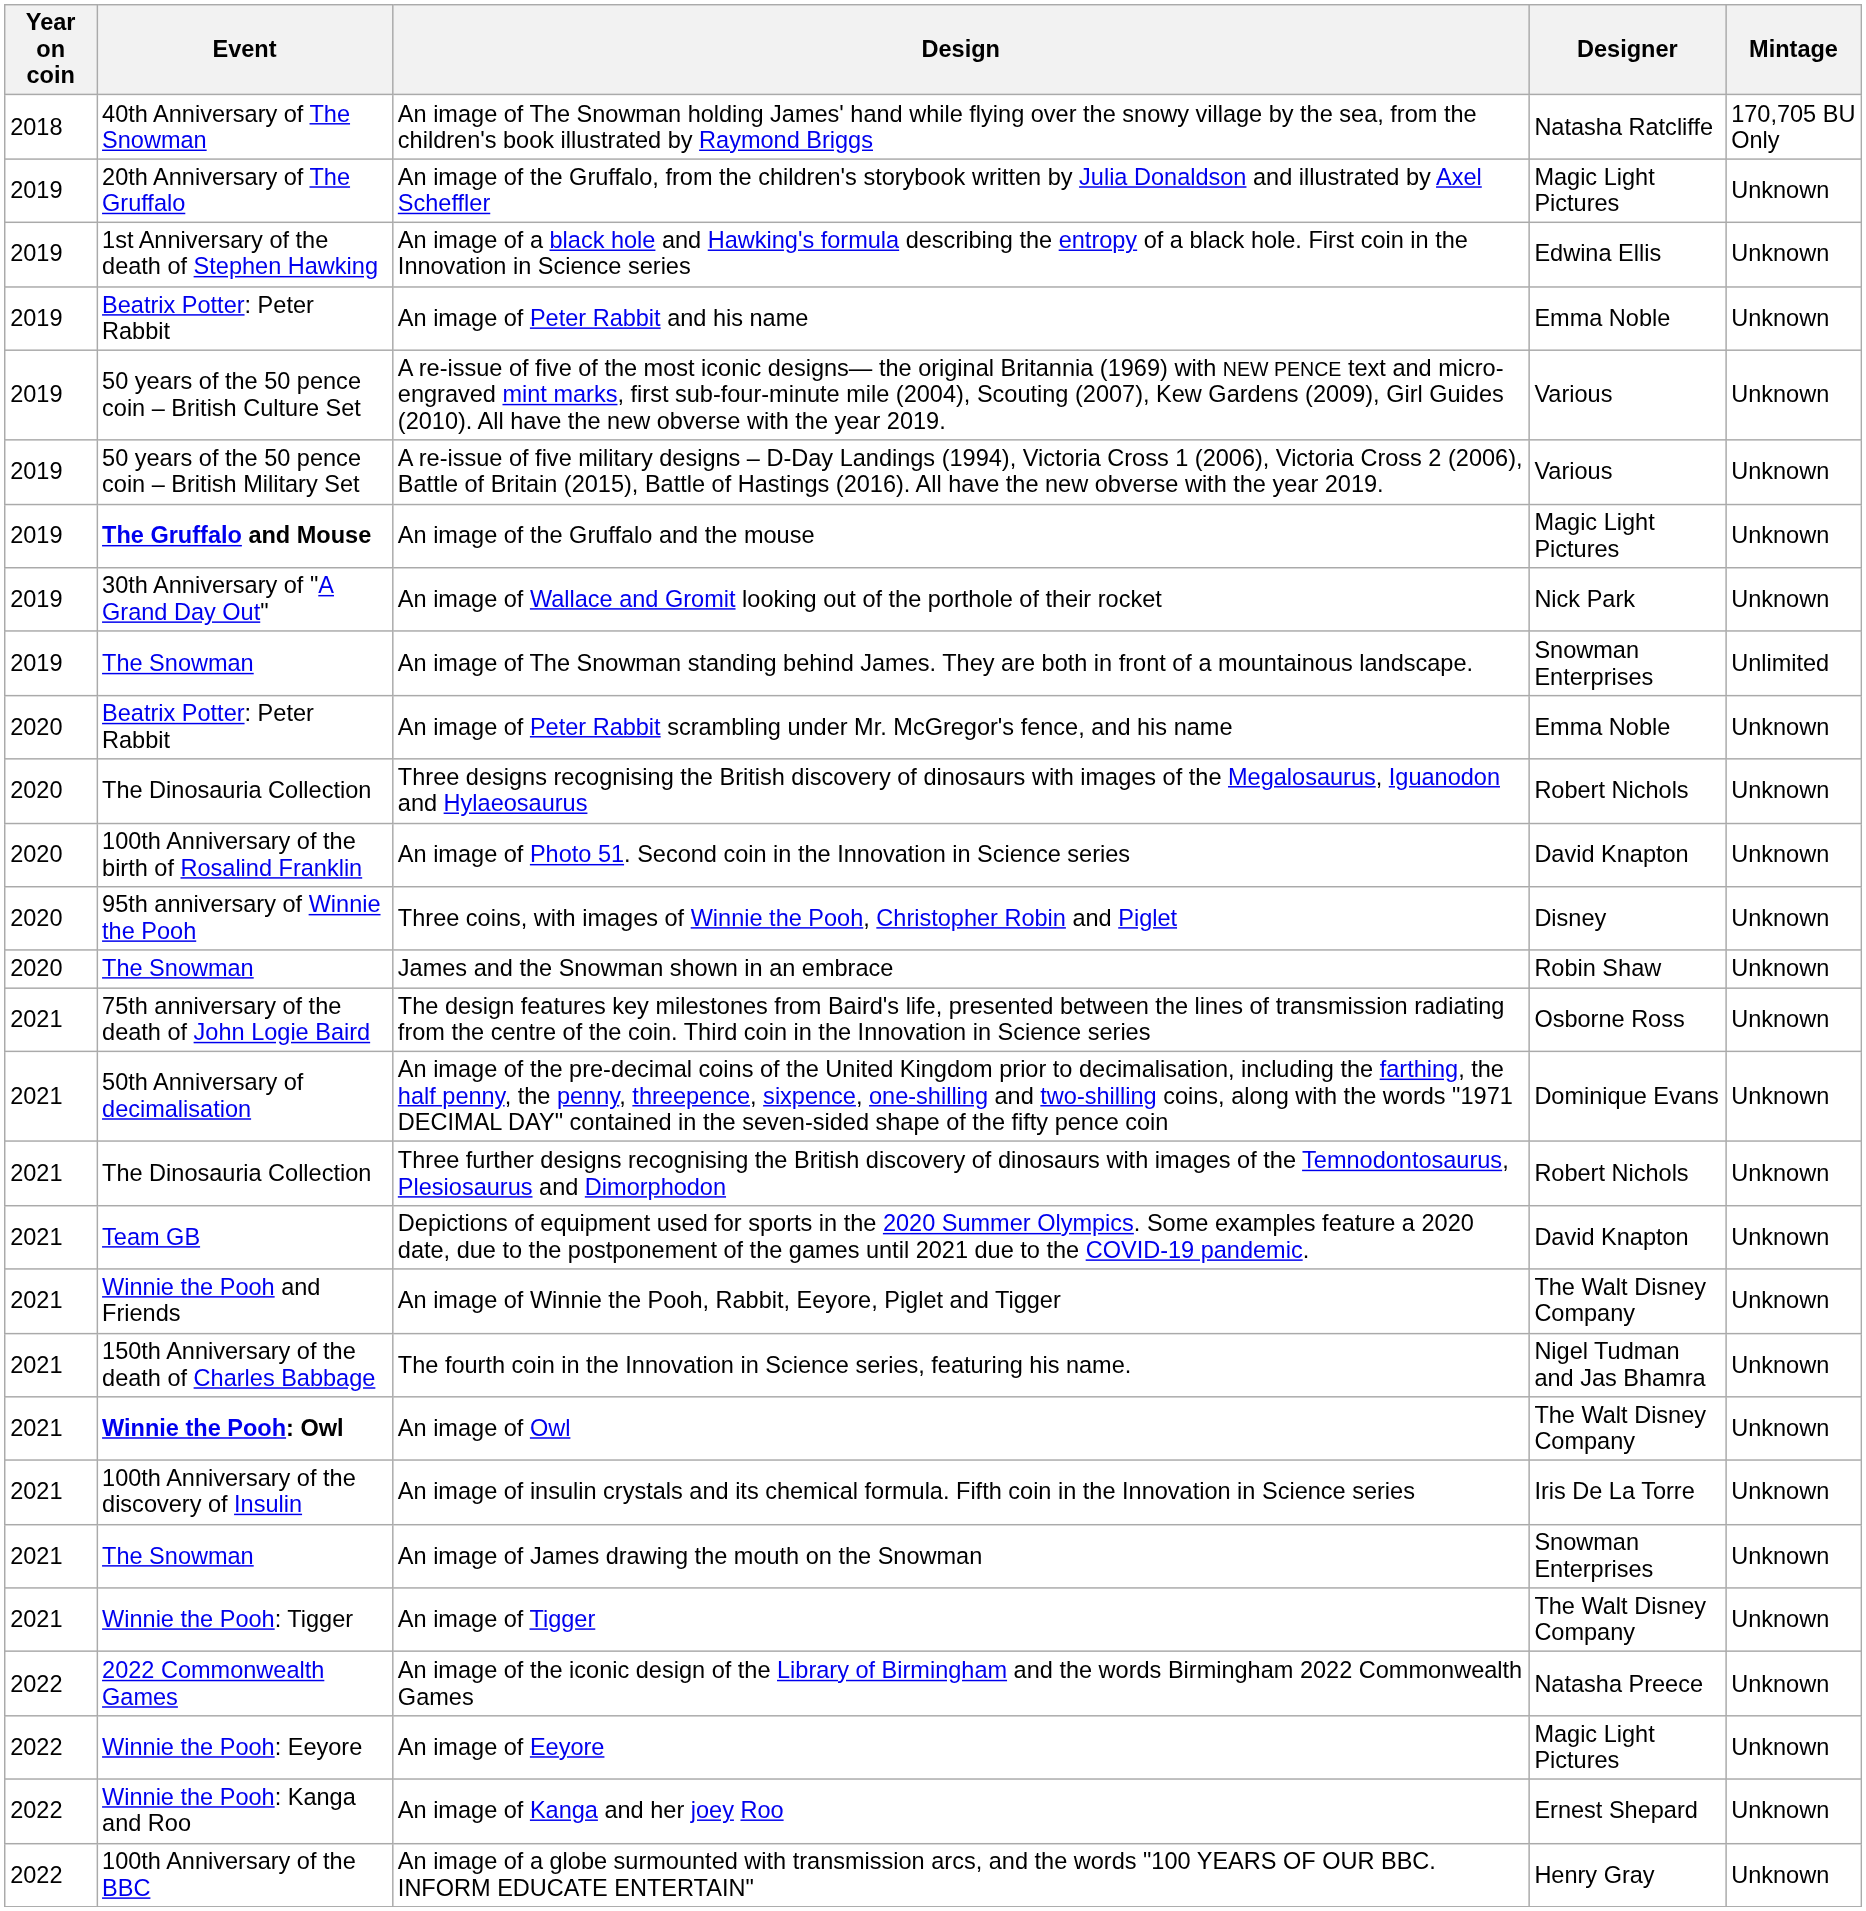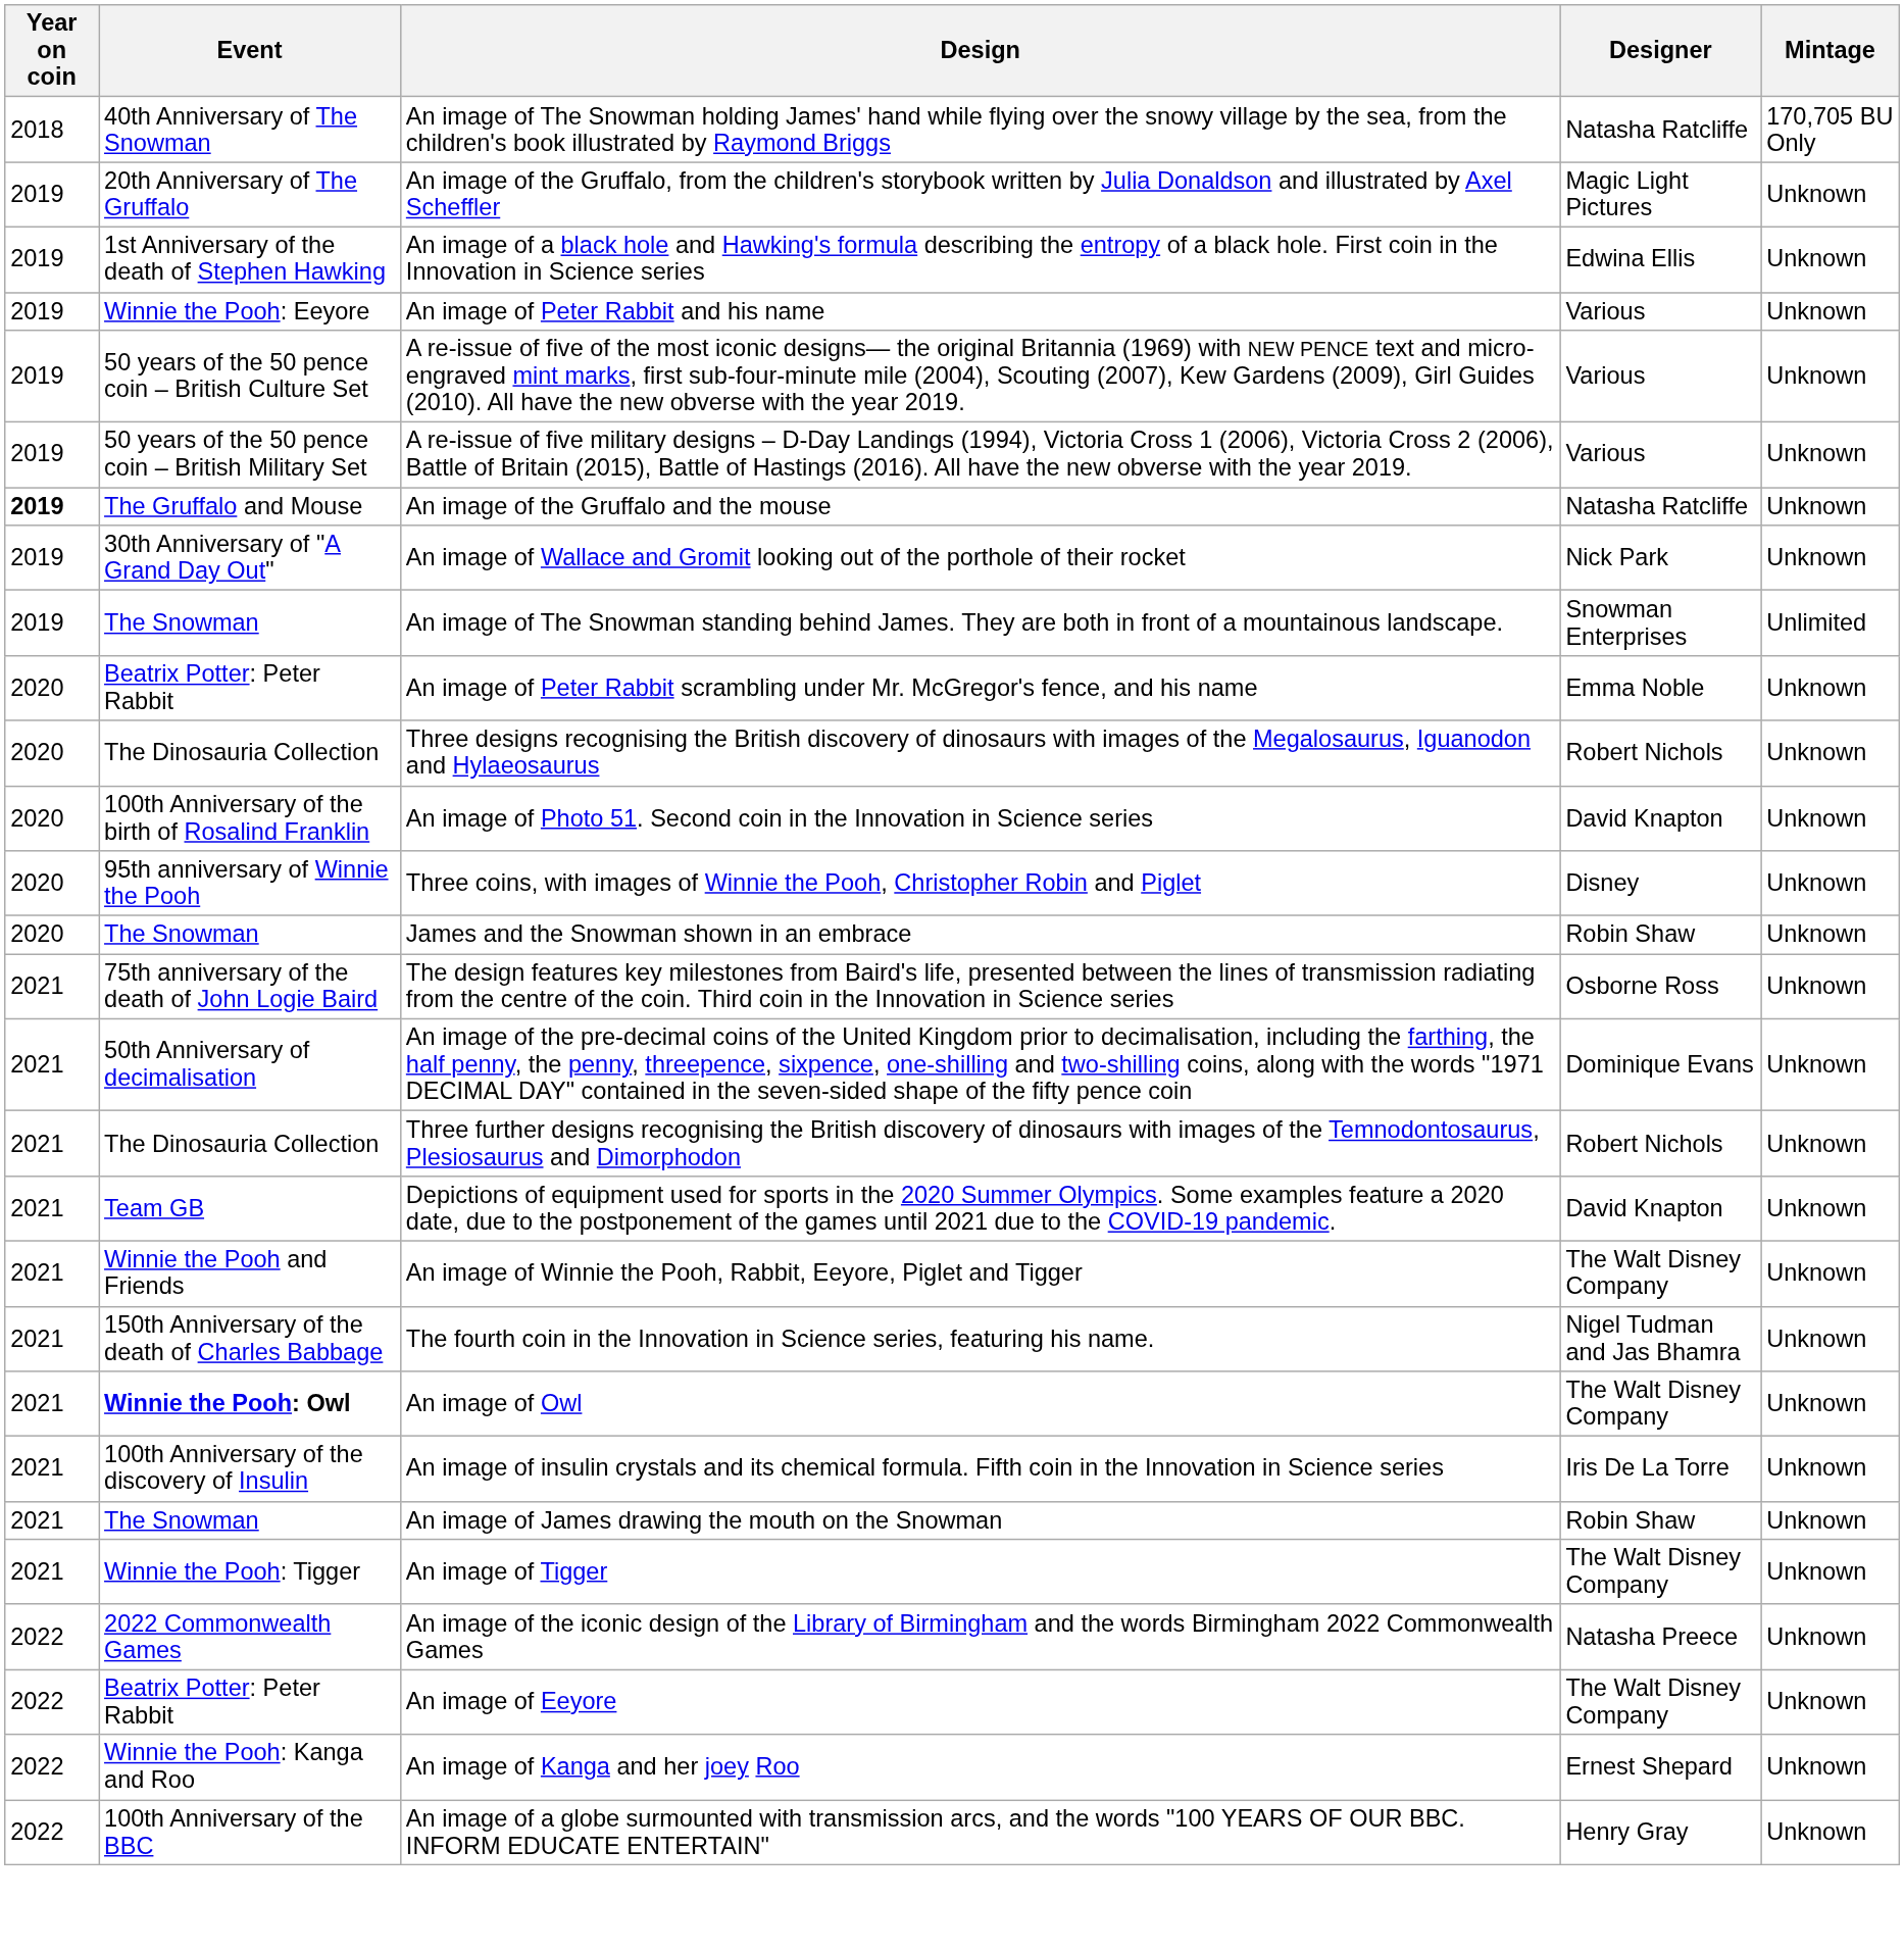An image of Peter Rabbit and his name | Event: Beatrix Potter: Peter Rabbit -> Winnie the Pooh: Eeyore
An image of Peter Rabbit and his name | Designer: Emma Noble -> Various
An image of the Gruffalo and the mouse | Year on coin: normal -> bold
An image of the Gruffalo and the mouse | Event: bold -> normal
An image of the Gruffalo and the mouse | Designer: Magic Light Pictures -> Natasha Ratcliffe
An image of James drawing the mouth on the Snowman | Designer: Snowman Enterprises -> Robin Shaw
An image of Eeyore | Event: Winnie the Pooh: Eeyore -> Beatrix Potter: Peter Rabbit
An image of Eeyore | Designer: Magic Light Pictures -> The Walt Disney Company
